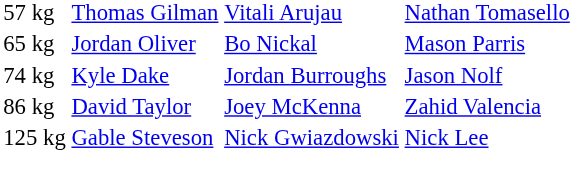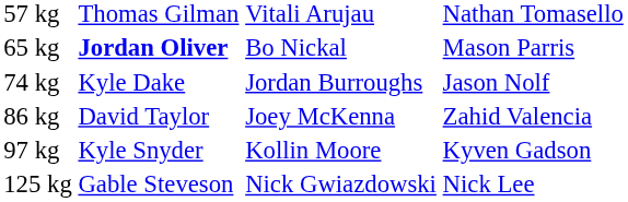65 kg | column 2: normal -> bold
+ row: 97 kg | Kyle Snyder | Kollin Moore | Kyven Gadson
